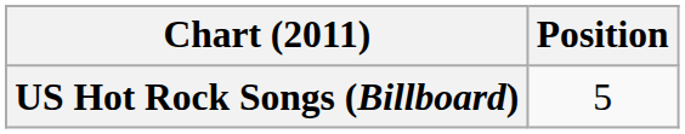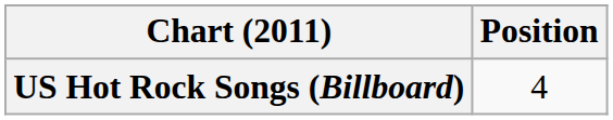US Hot Rock Songs (Billboard) | Position: 5 -> 4
